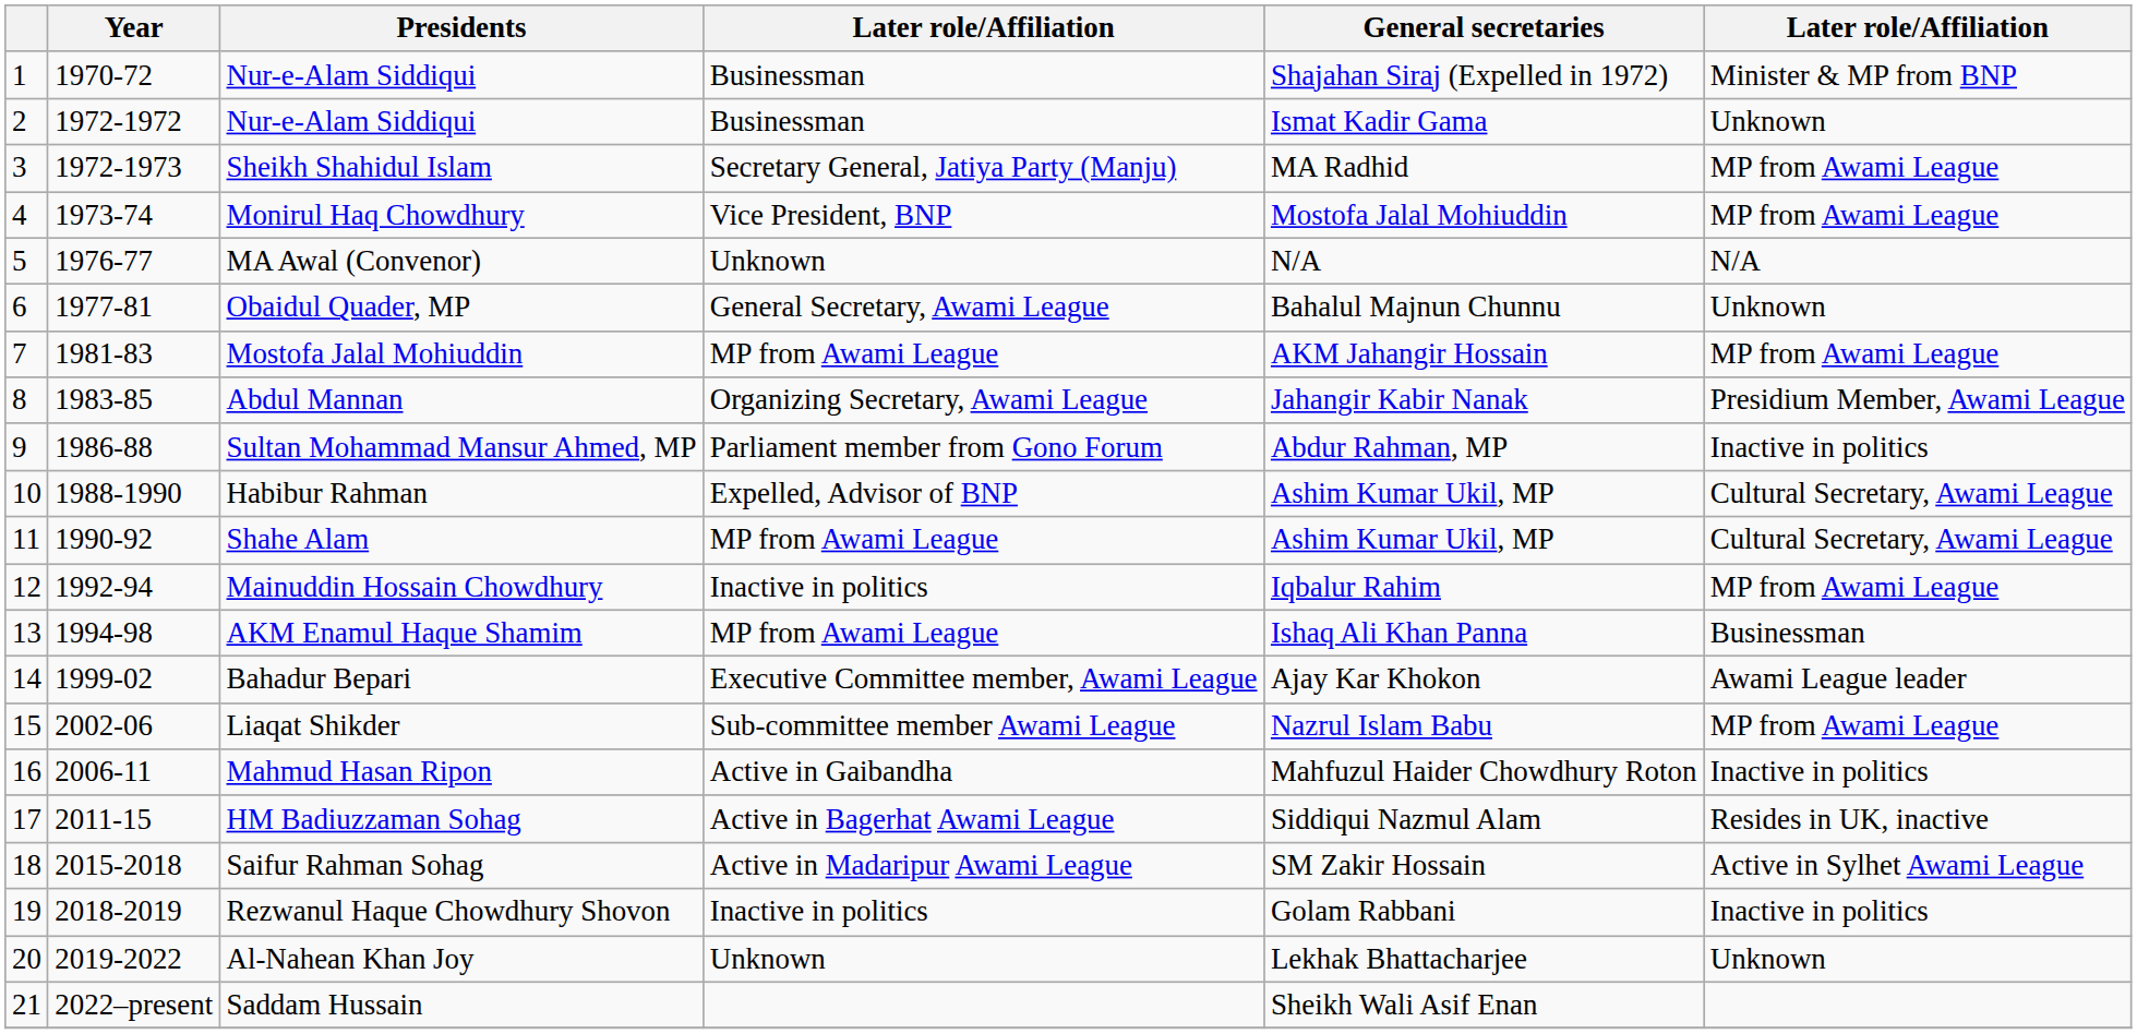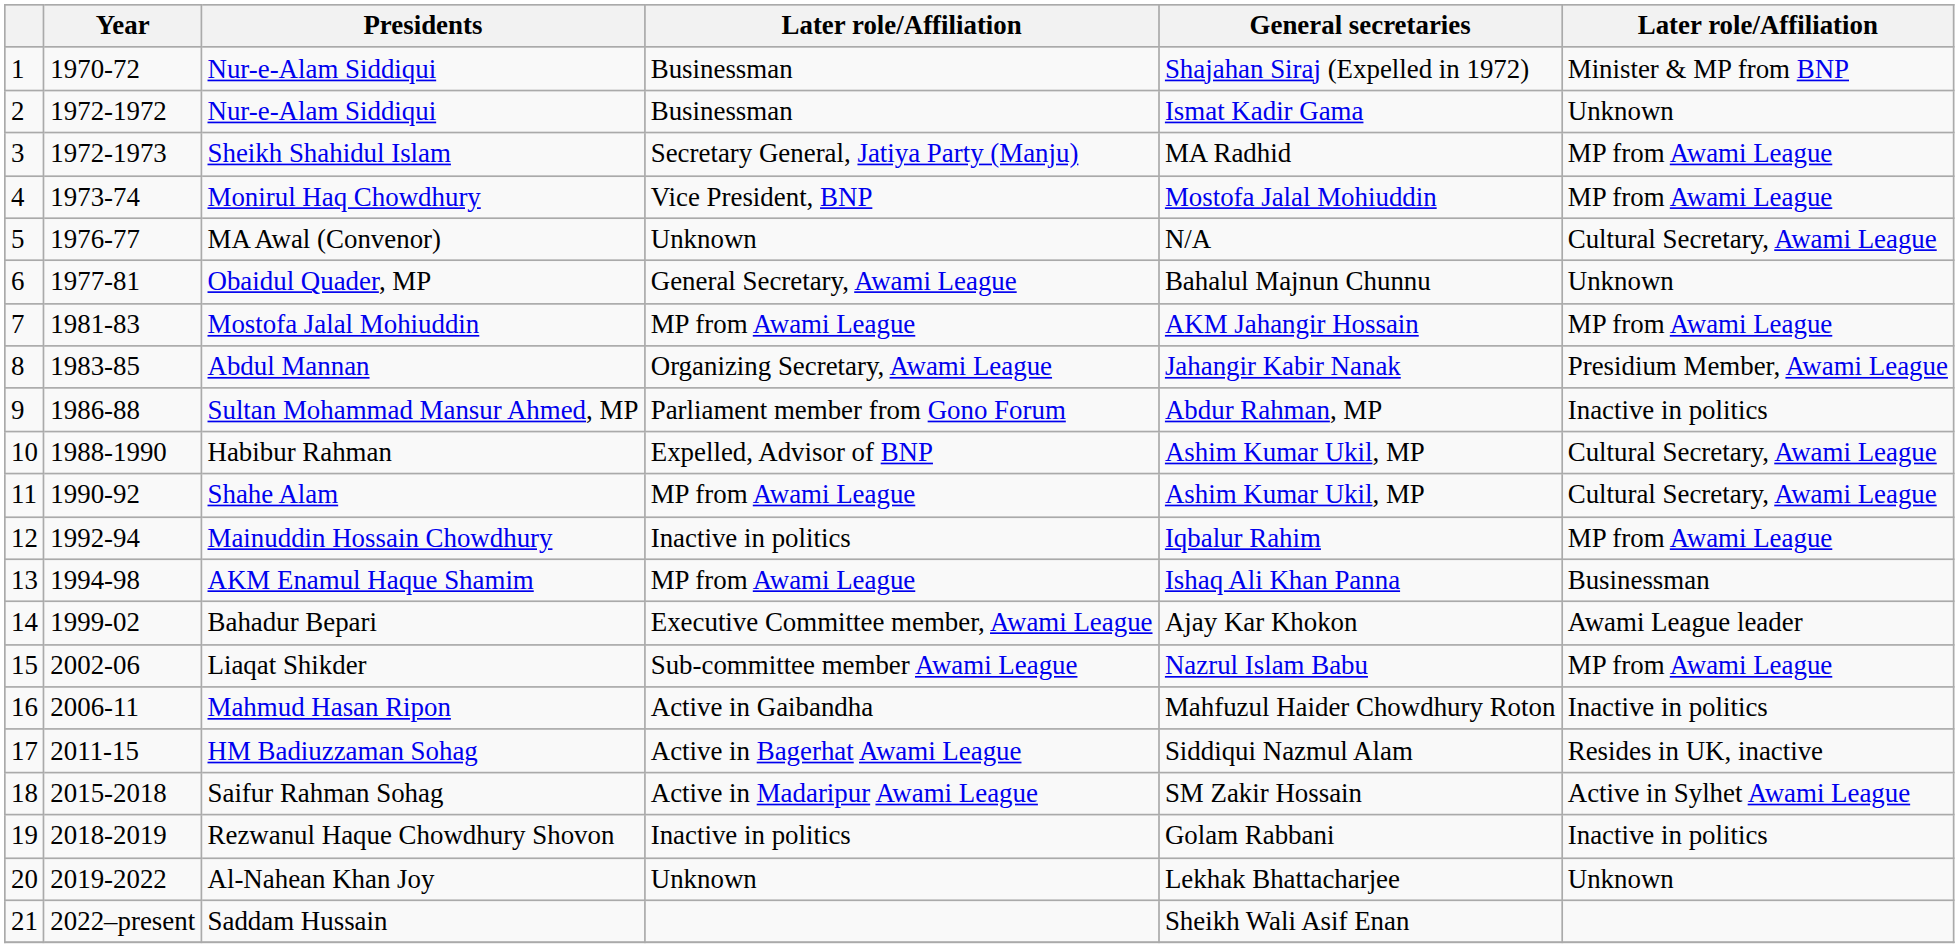MA Awal (Convenor) | column 6: N/A -> Cultural Secretary, Awami League
